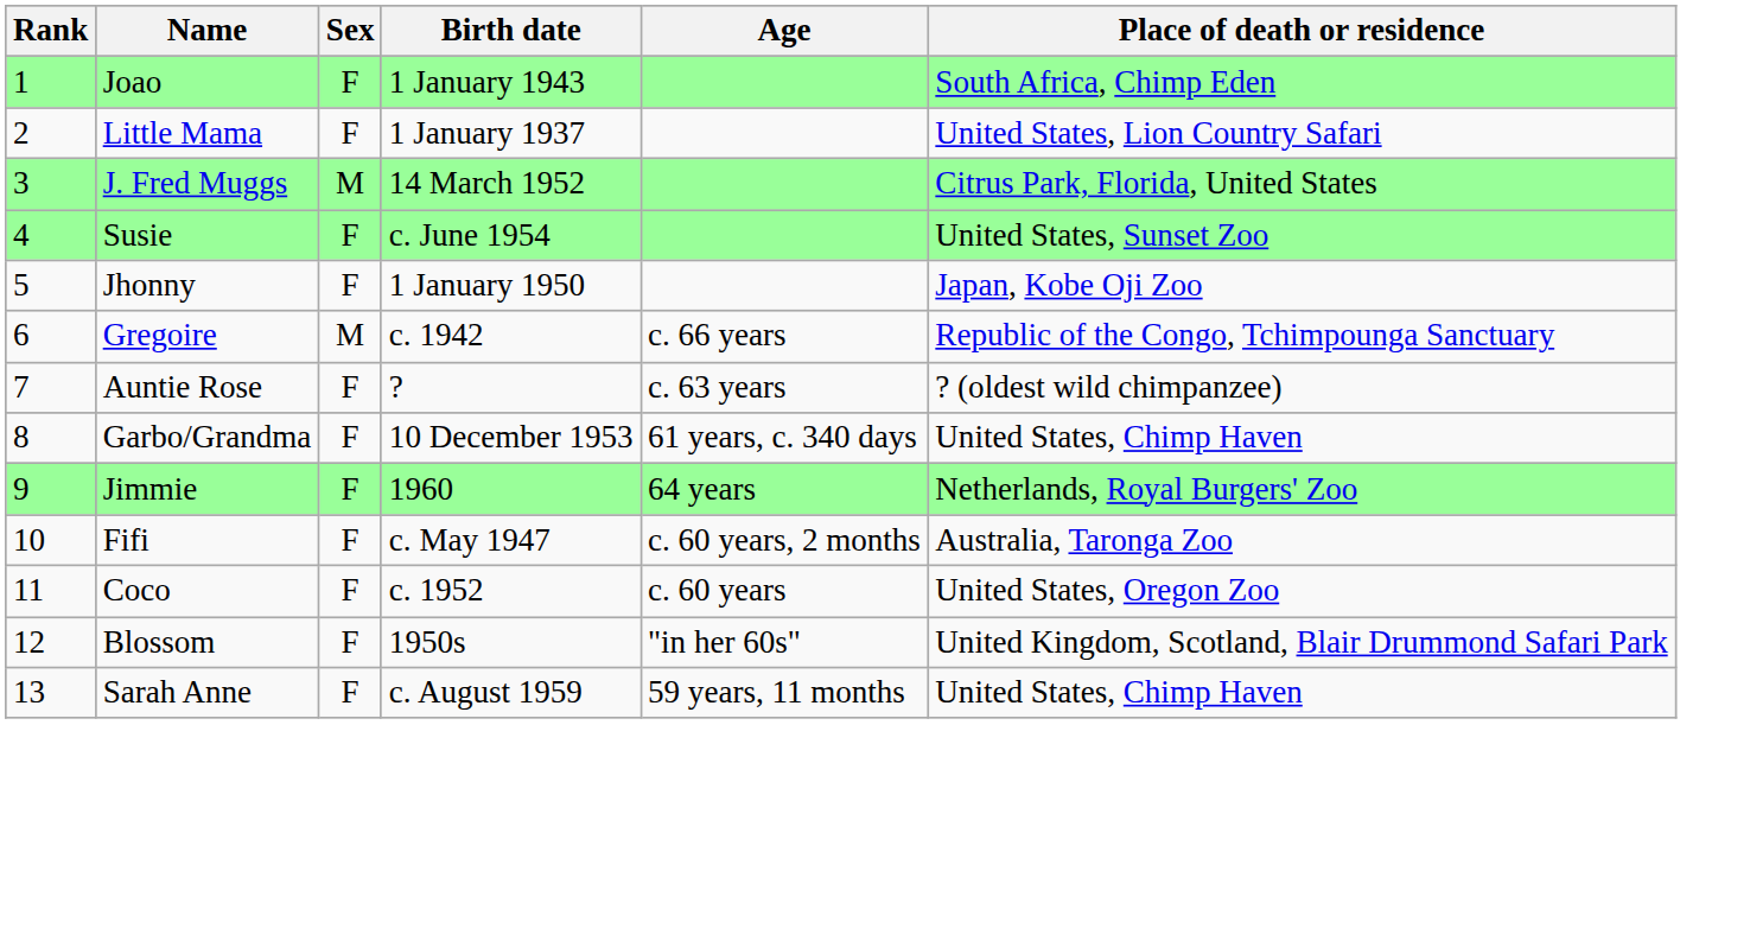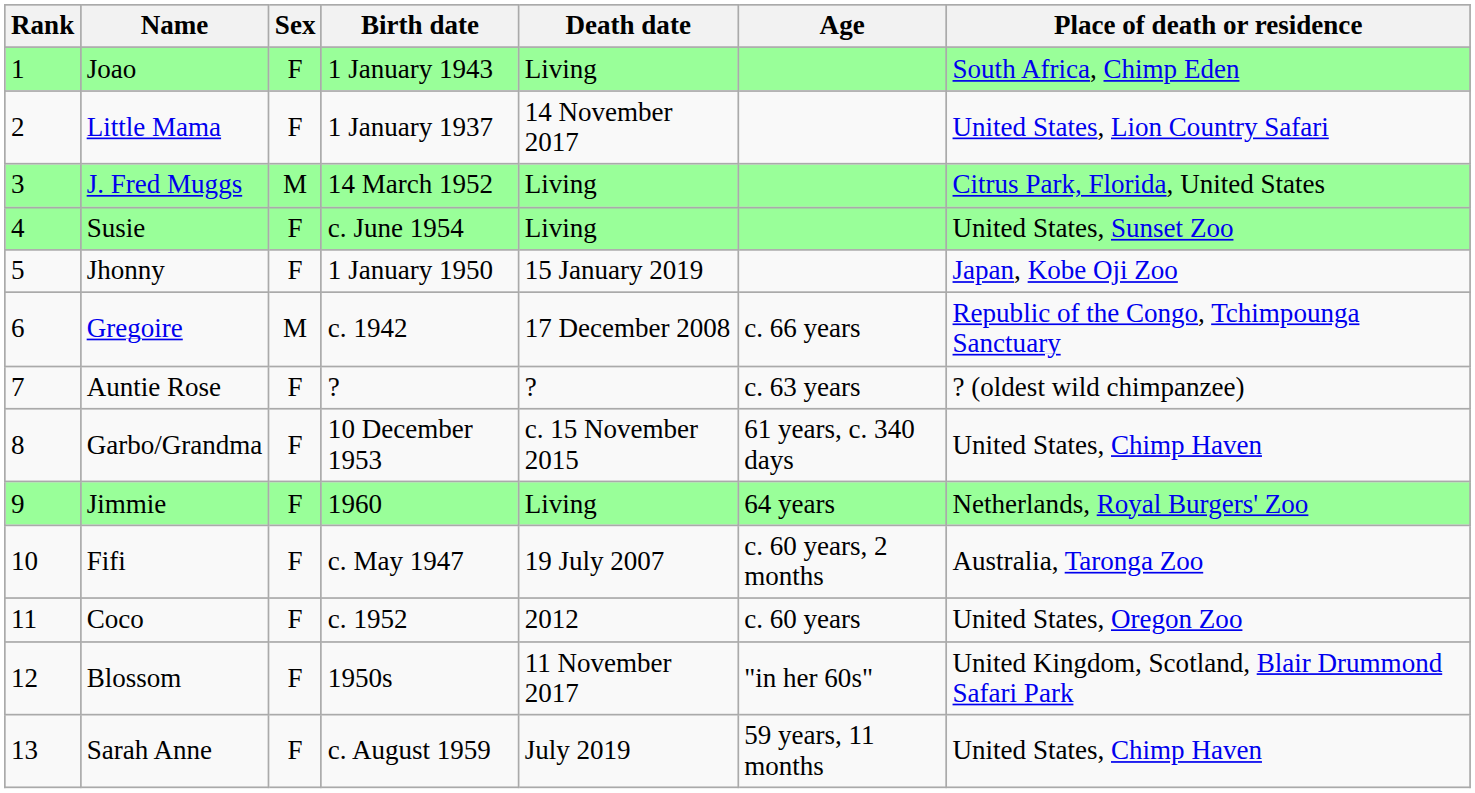+ column: Death date | Living | 14 November 2017 | Living | Living | 15 January 2019 | 17 December 2008 | ? | c. 15 November 2015 | Living | 19 July 2007 | 2012 | 11 November 2017 | July 2019
